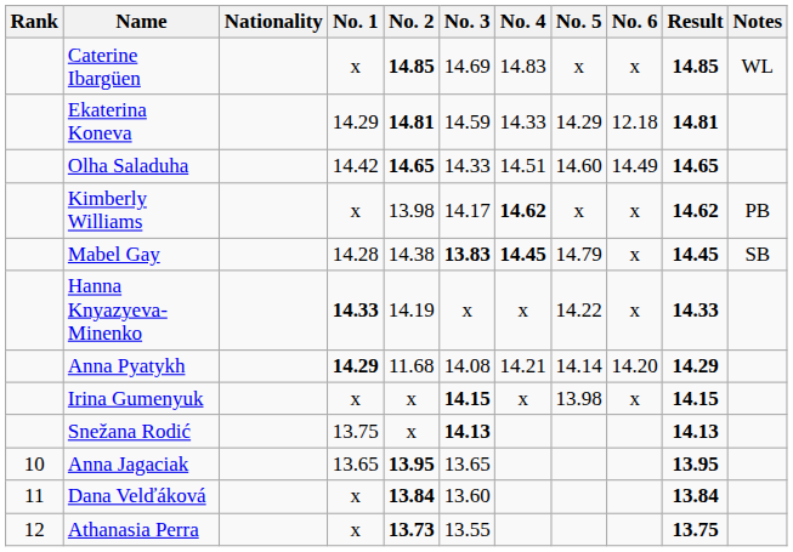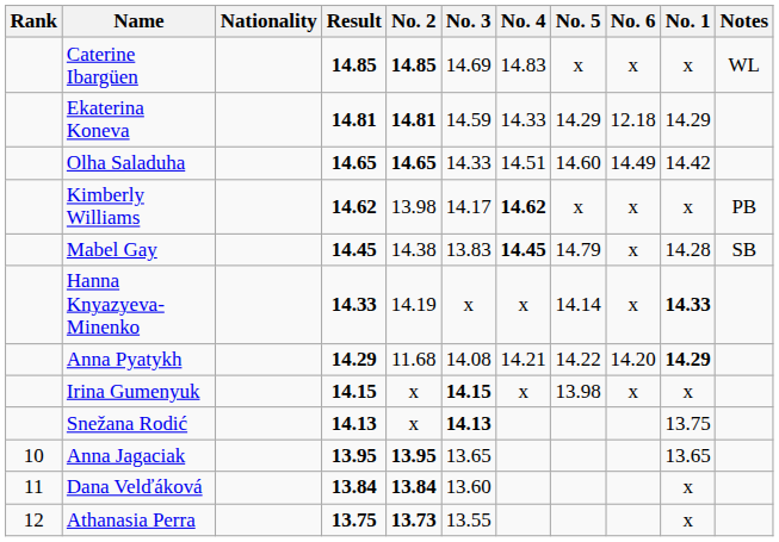columns swapped: No. 1 <-> Result
Mabel Gay | No. 3: bold -> normal
Hanna Knyazyeva-Minenko | No. 5: 14.22 -> 14.14
Anna Pyatykh | No. 5: 14.14 -> 14.22
